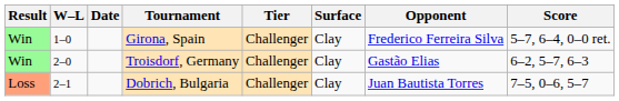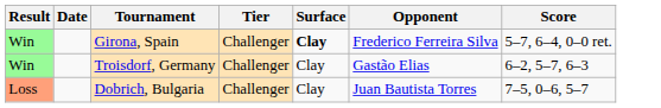- column: W–L | 1–0 | 2–0 | 2–1
Girona, Spain | Surface: normal -> bold
